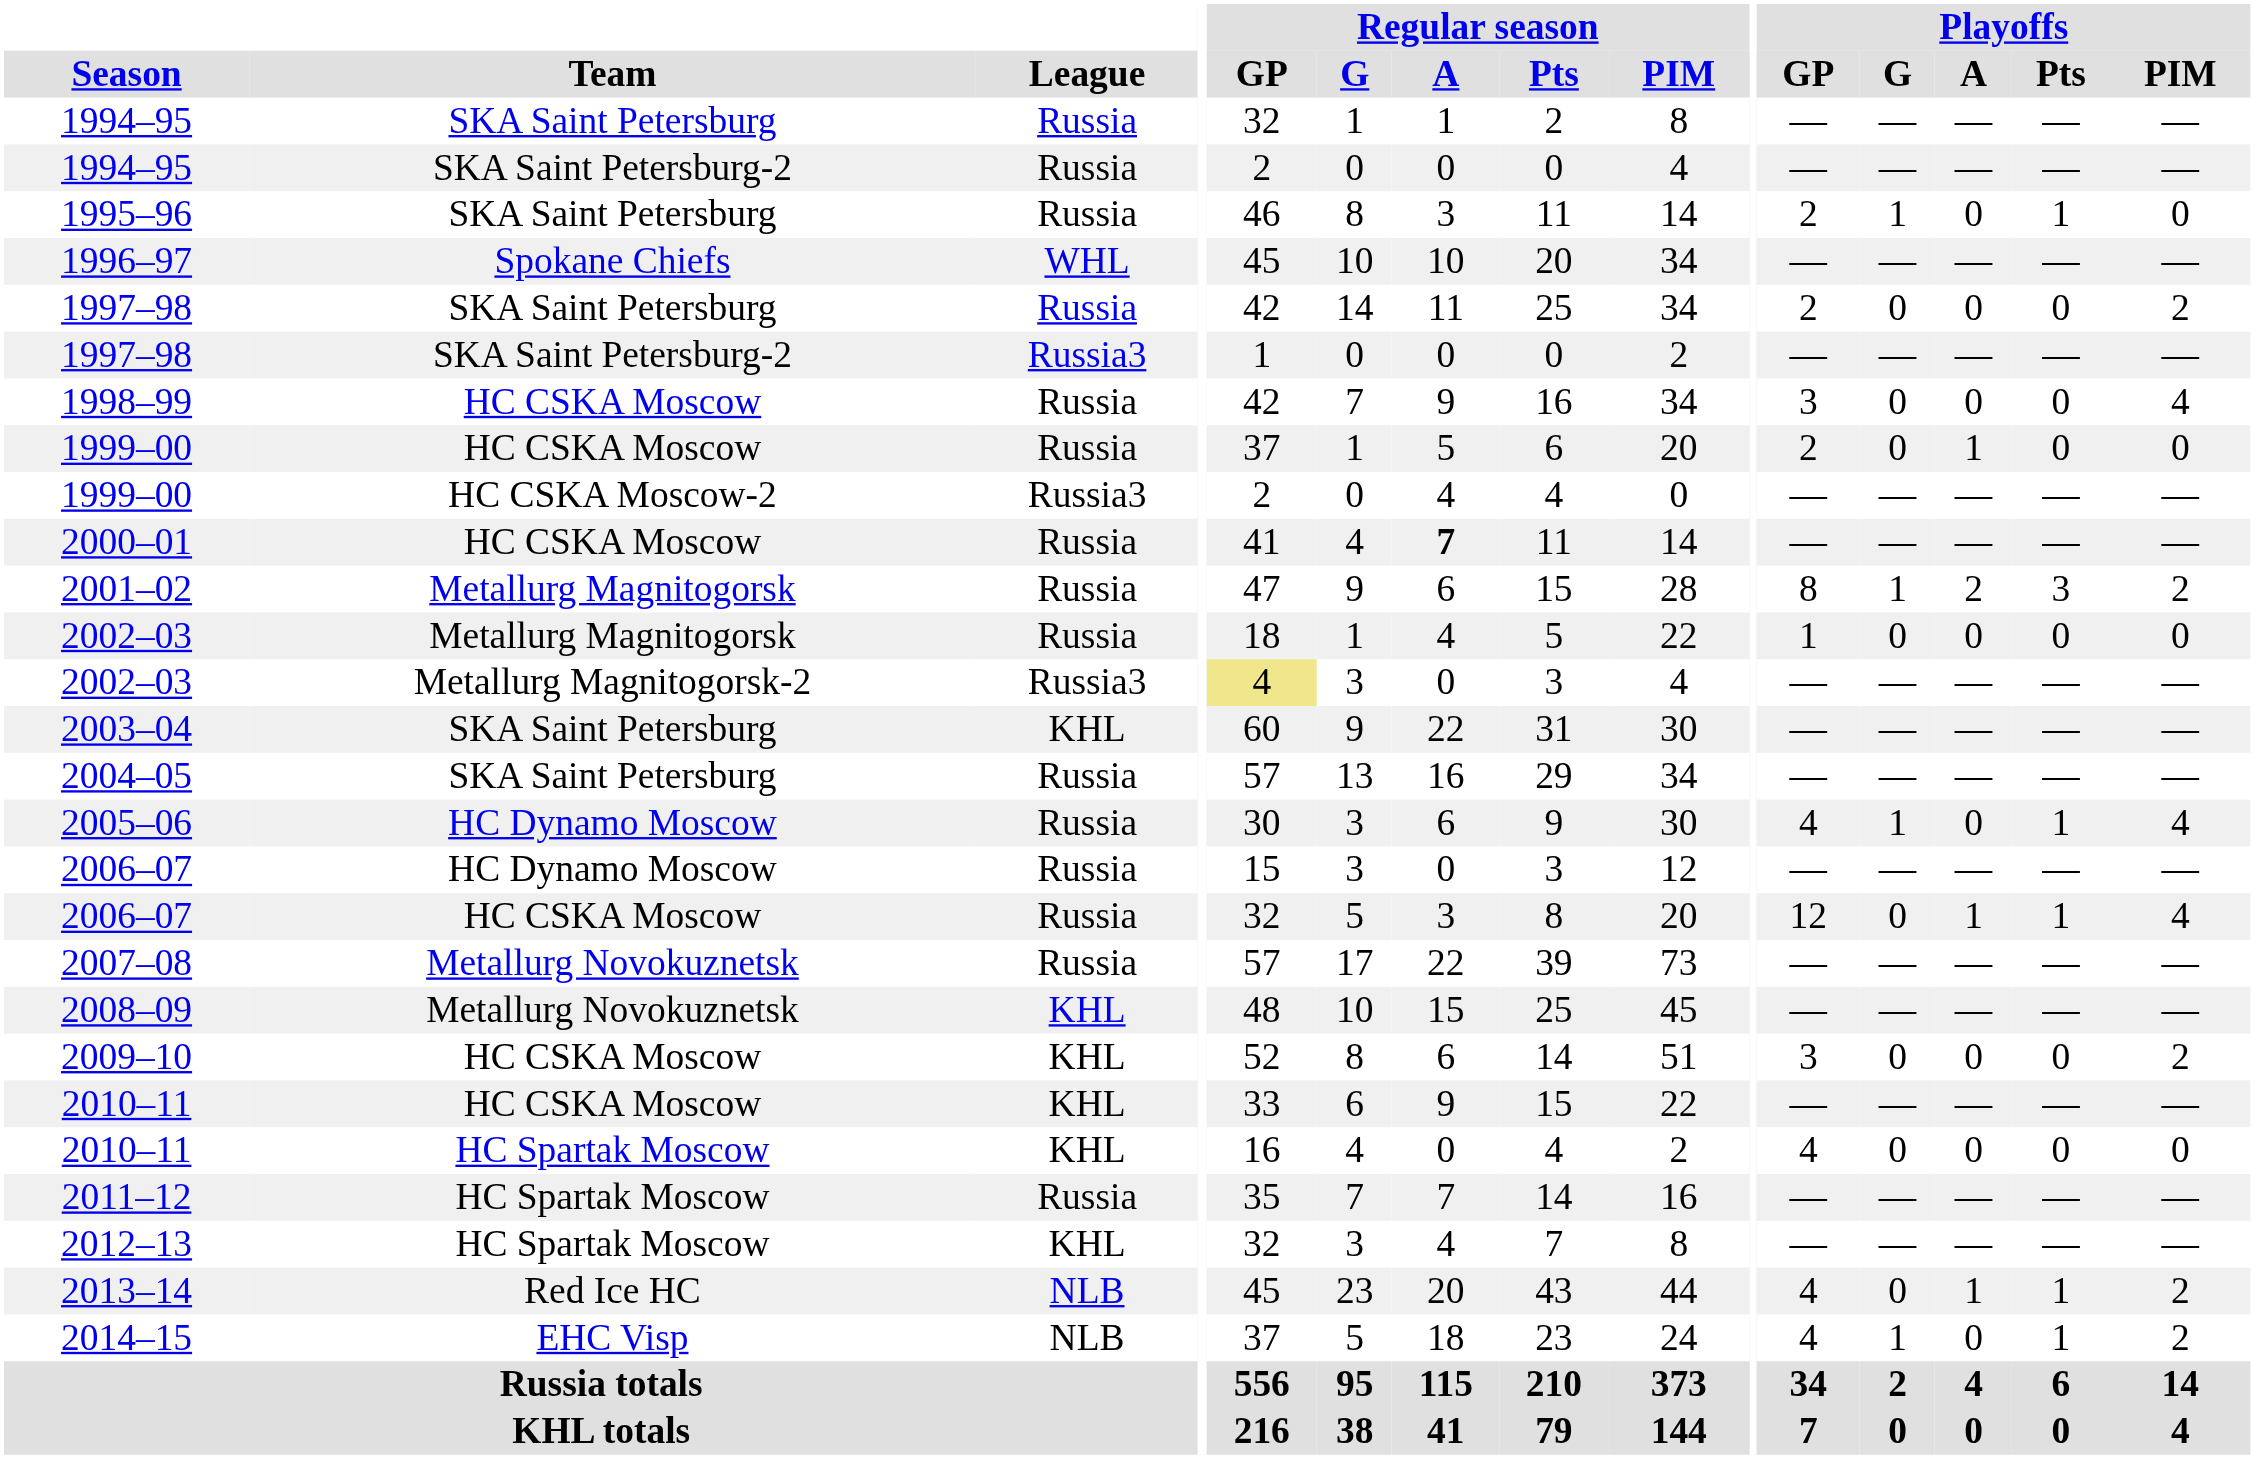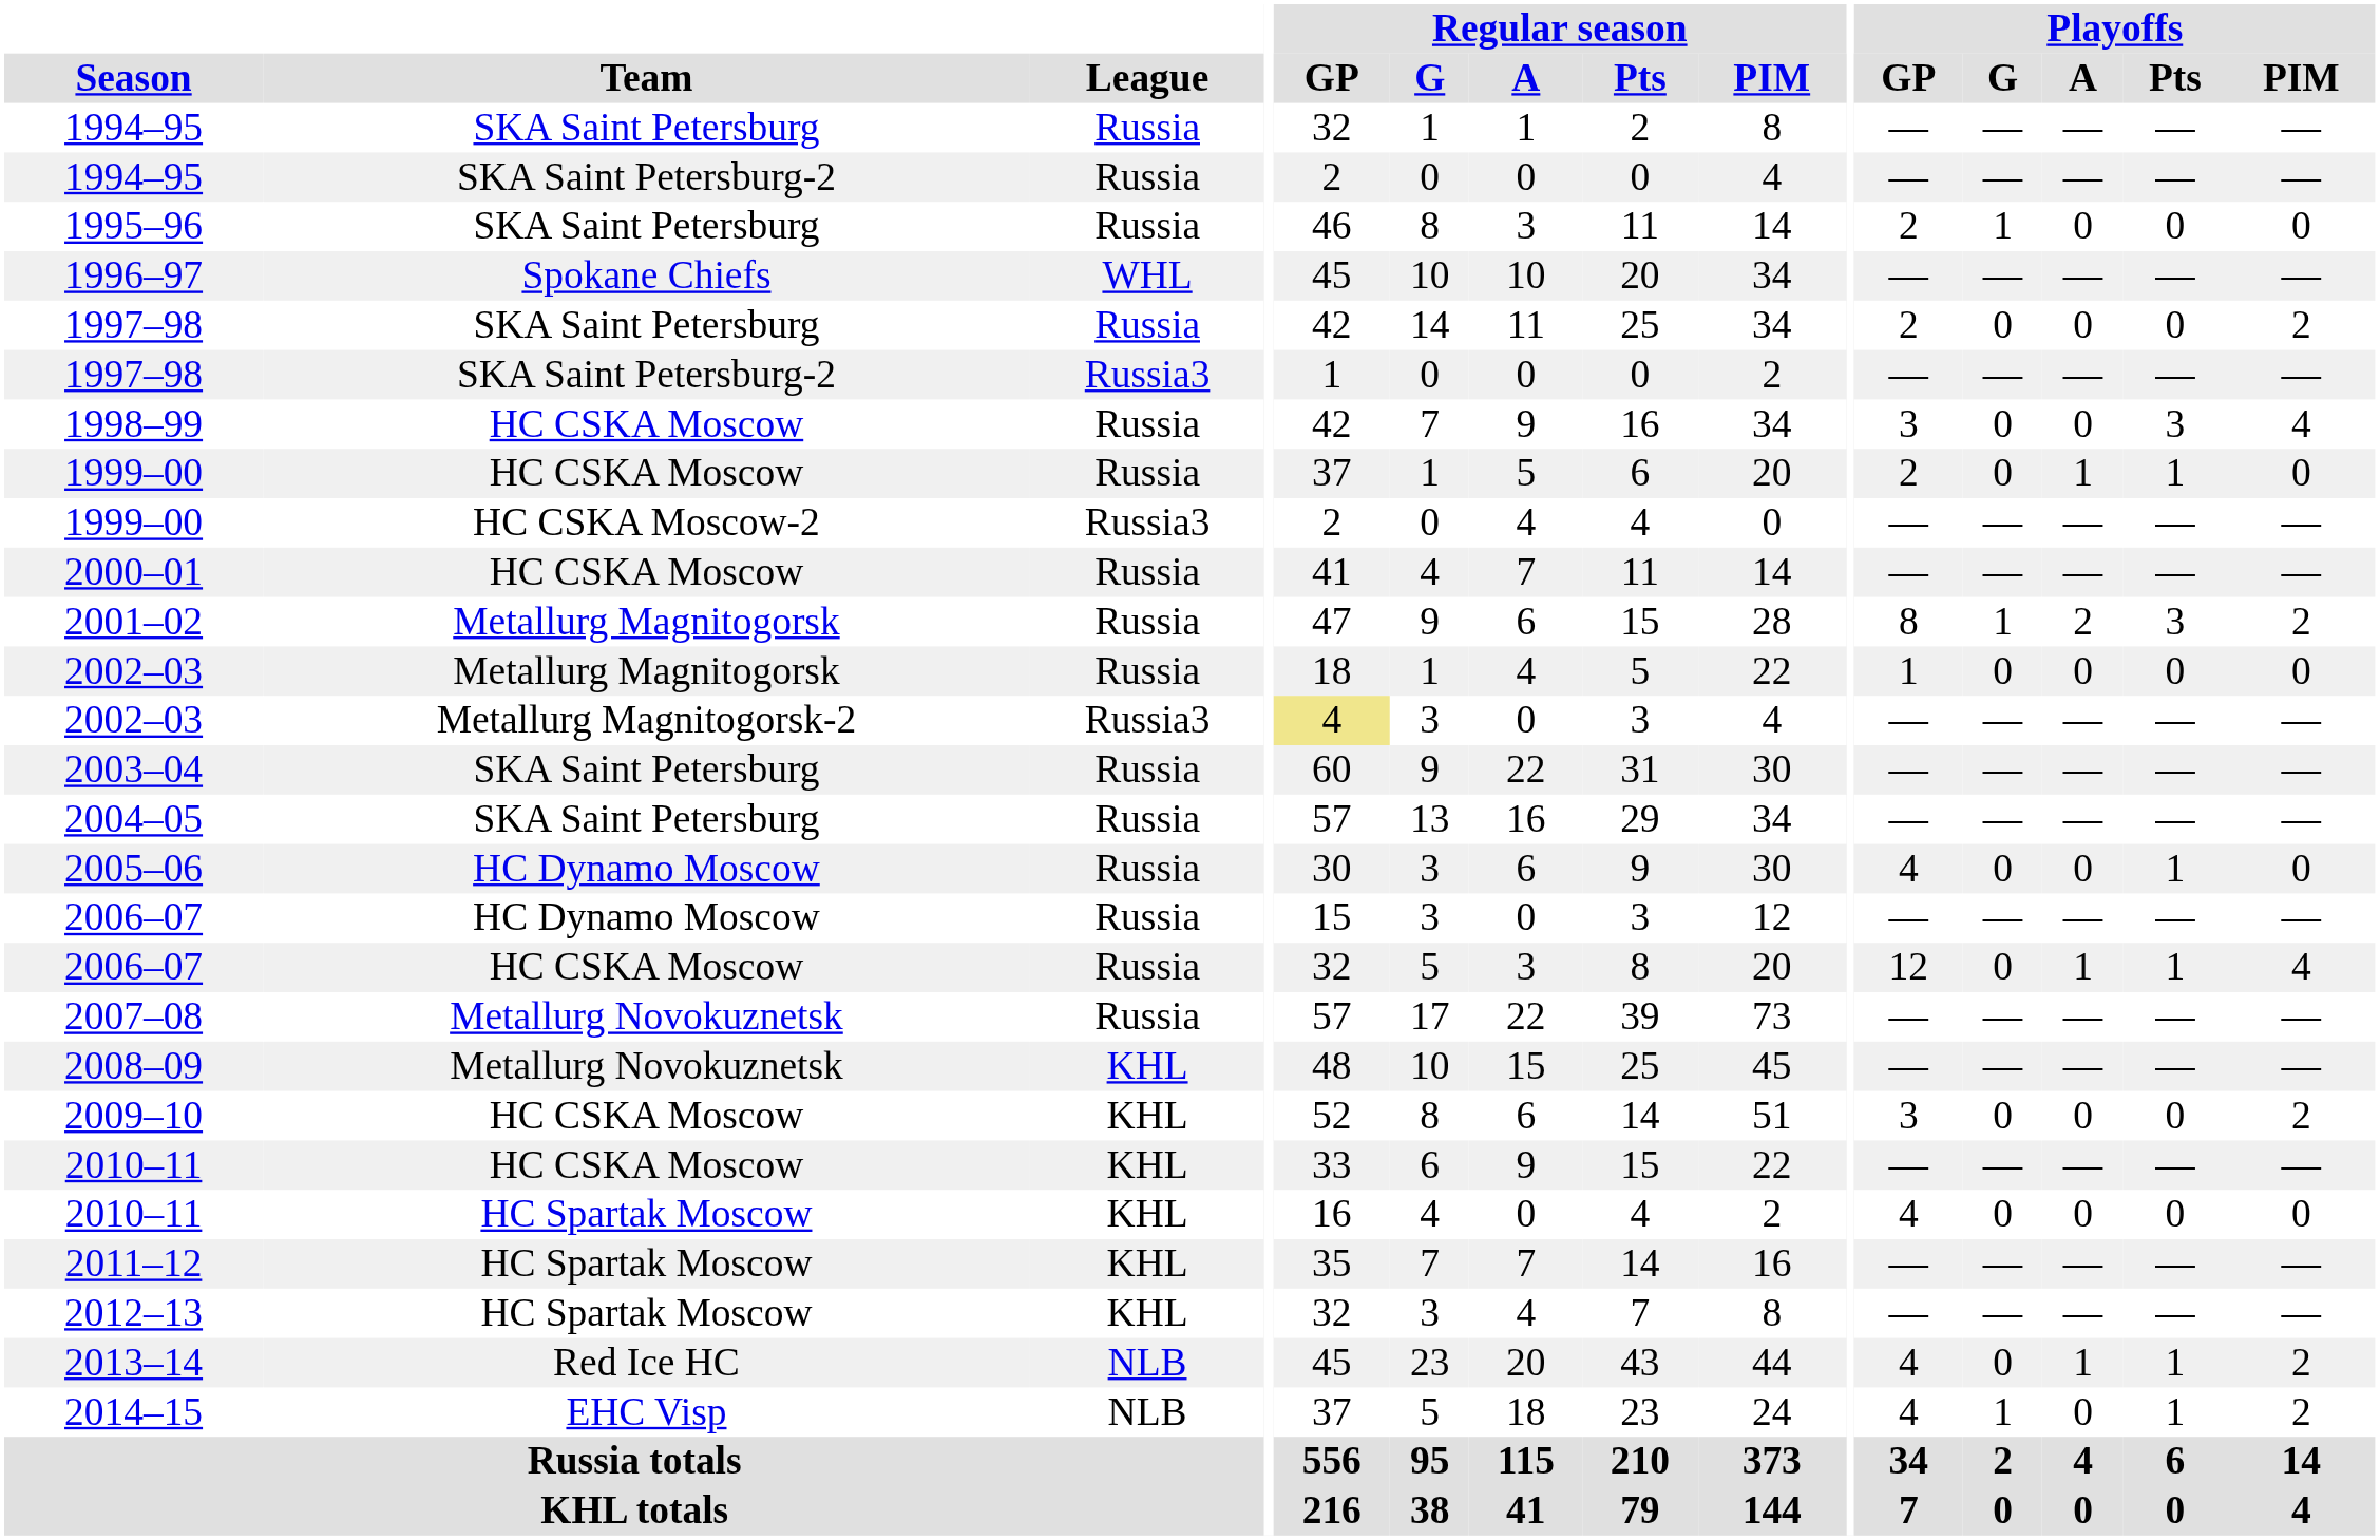1995–96 | Playoffs / Pts: 1 -> 0
1998–99 | Playoffs / Pts: 0 -> 3
1999–00 / HC CSKA Moscow | Playoffs / Pts: 0 -> 1
2000–01 | Regular season / A: bold -> normal
2003–04 | League: KHL -> Russia
2005–06 | Playoffs / G: 1 -> 0
2005–06 | Playoffs / PIM: 4 -> 0
2011–12 | League: Russia -> KHL
